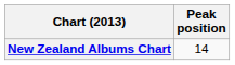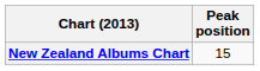New Zealand Albums Chart | Peak position: 14 -> 15
